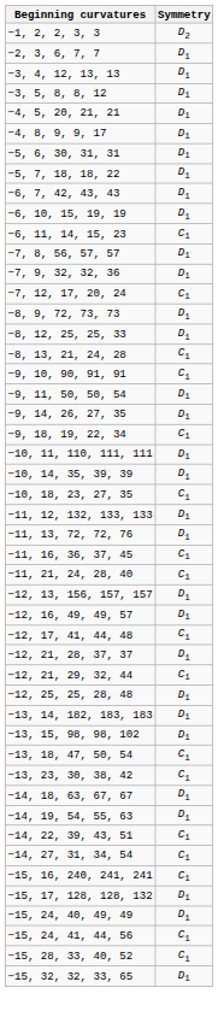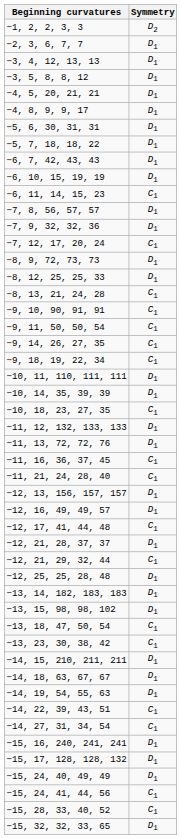−9, 11, 50, 50, 54 | Symmetry: D1 -> C1
−9, 14, 26, 27, 35 | Symmetry: D1 -> C1
+ row: −14, 15, 210, 211, 211 | D1
−15, 16, 240, 241, 241 | Symmetry: C1 -> D1
